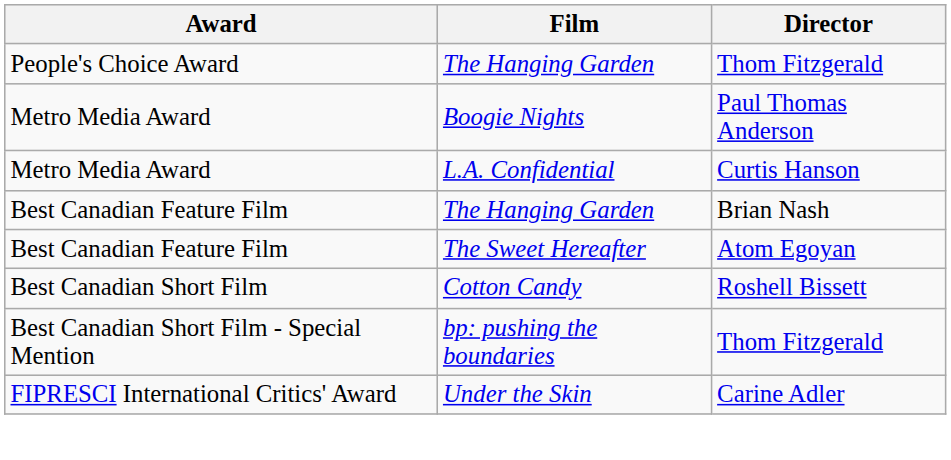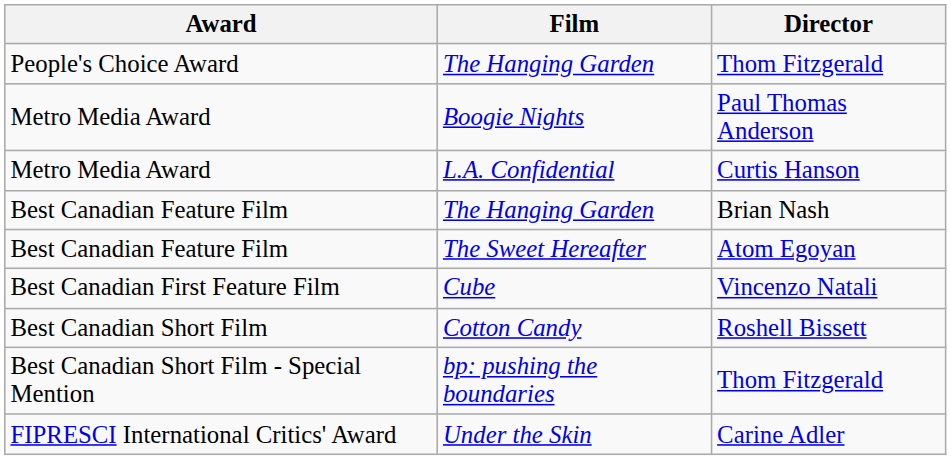+ row: Best Canadian First Feature Film | Cube | Vincenzo Natali
